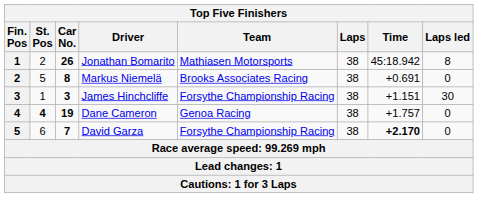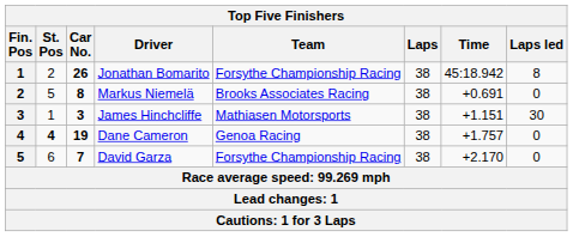Jonathan Bomarito | Team: Mathiasen Motorsports -> Forsythe Championship Racing
James Hinchcliffe | Team: Forsythe Championship Racing -> Mathiasen Motorsports
David Garza | Time: bold -> normal
